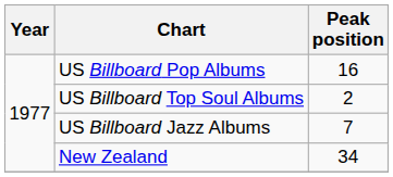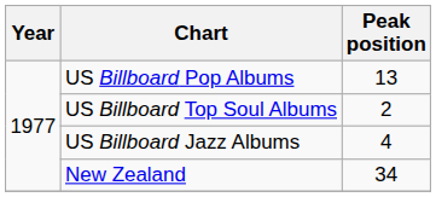US Billboard Pop Albums | Peak position: 16 -> 13
US Billboard Jazz Albums | Peak position: 7 -> 4
